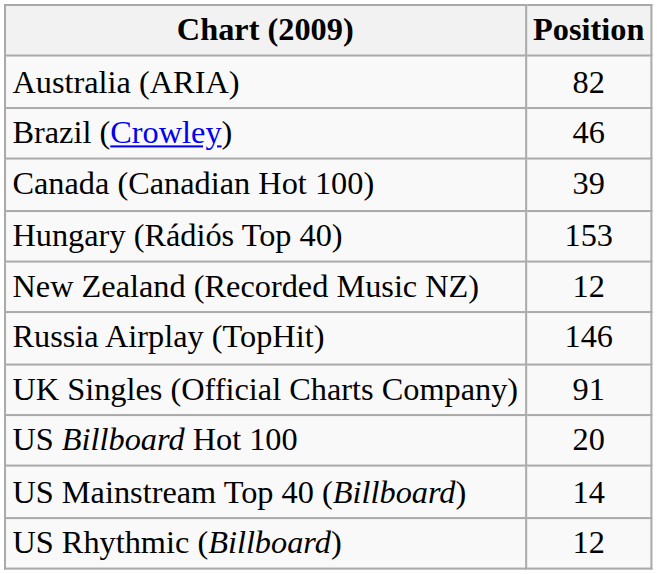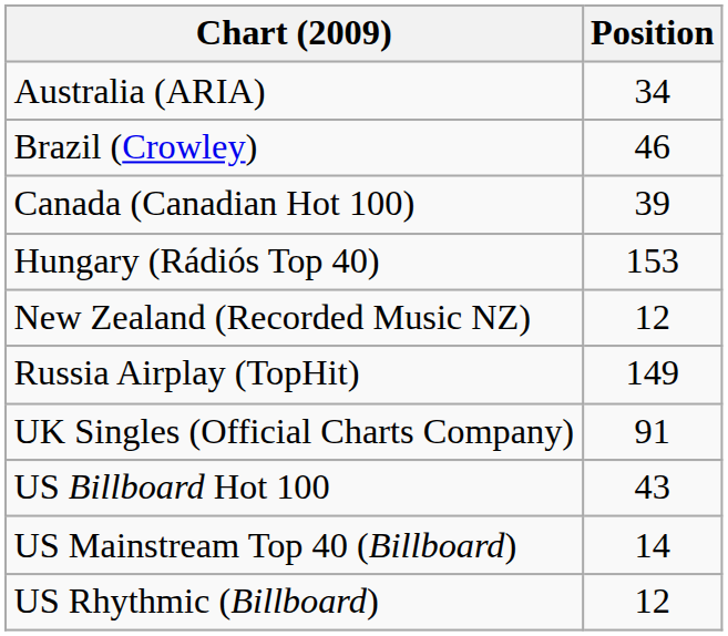Australia (ARIA) | Position: 82 -> 34
Russia Airplay (TopHit) | Position: 146 -> 149
US Billboard Hot 100 | Position: 20 -> 43
